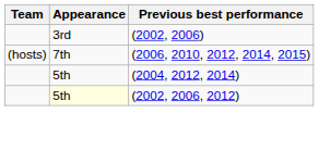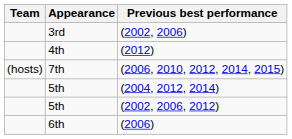+ row: 4th | (2012)
(2002, 2006, 2012) | Appearance: lightyellow background -> no background
+ row: 6th | (2006)
